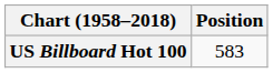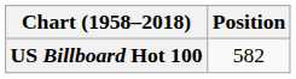US Billboard Hot 100 | Position: 583 -> 582
